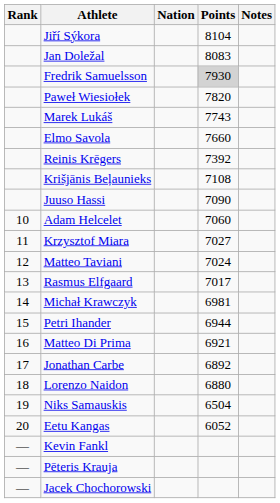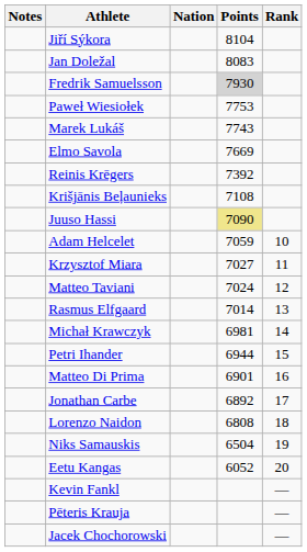columns swapped: Rank <-> Notes
Paweł Wiesiołek | Points: 7820 -> 7753
Elmo Savola | Points: 7660 -> 7669
Juuso Hassi | Points: no background -> khaki background
Adam Helcelet | Points: 7060 -> 7059
Rasmus Elfgaard | Points: 7017 -> 7014
Matteo Di Prima | Points: 6921 -> 6901
Lorenzo Naidon | Points: 6880 -> 6808
